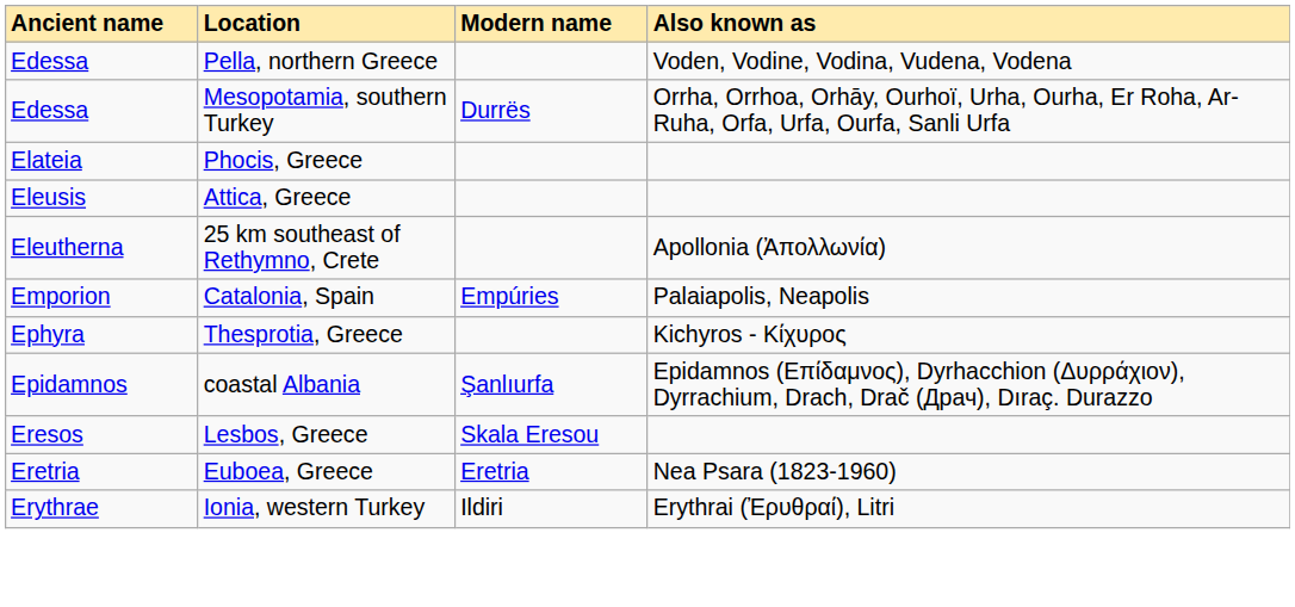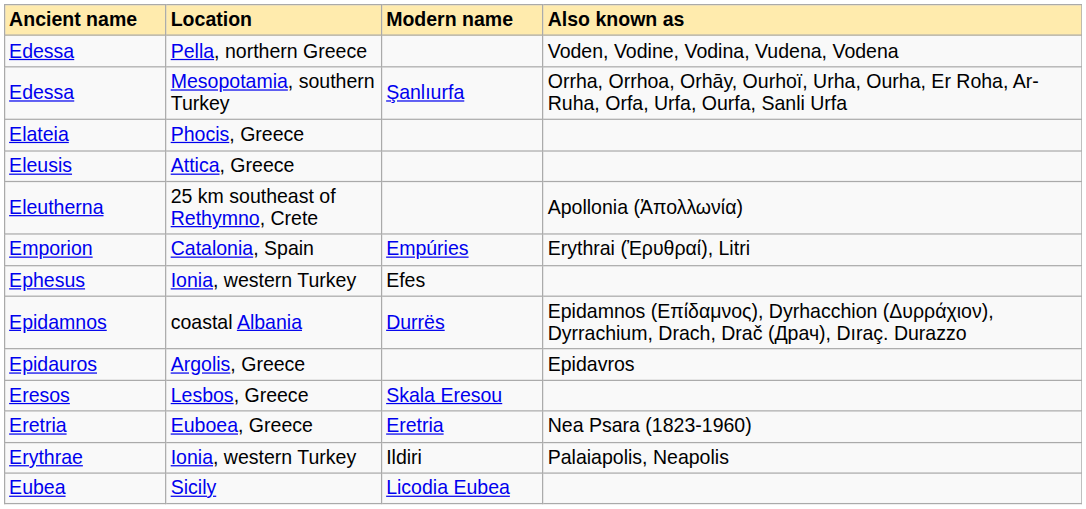Edessa / Mesopotamia, southern Turkey | Modern name: Durrës -> Şanlıurfa
Emporion | Also known as: Palaiapolis, Neapolis -> Erythrai (Ἐρυθραί), Litri
+ row: Ephesus | Ionia, western Turkey | Efes
- row: Ephyra | Thesprotia, Greece | Kichyros - Κίχυρος
Epidamnos | Modern name: Şanlıurfa -> Durrës
+ row: Epidauros | Argolis, Greece | Epidavros
Erythrae | Also known as: Erythrai (Ἐρυθραί), Litri -> Palaiapolis, Neapolis
+ row: Eubea | Sicily | Licodia Eubea
